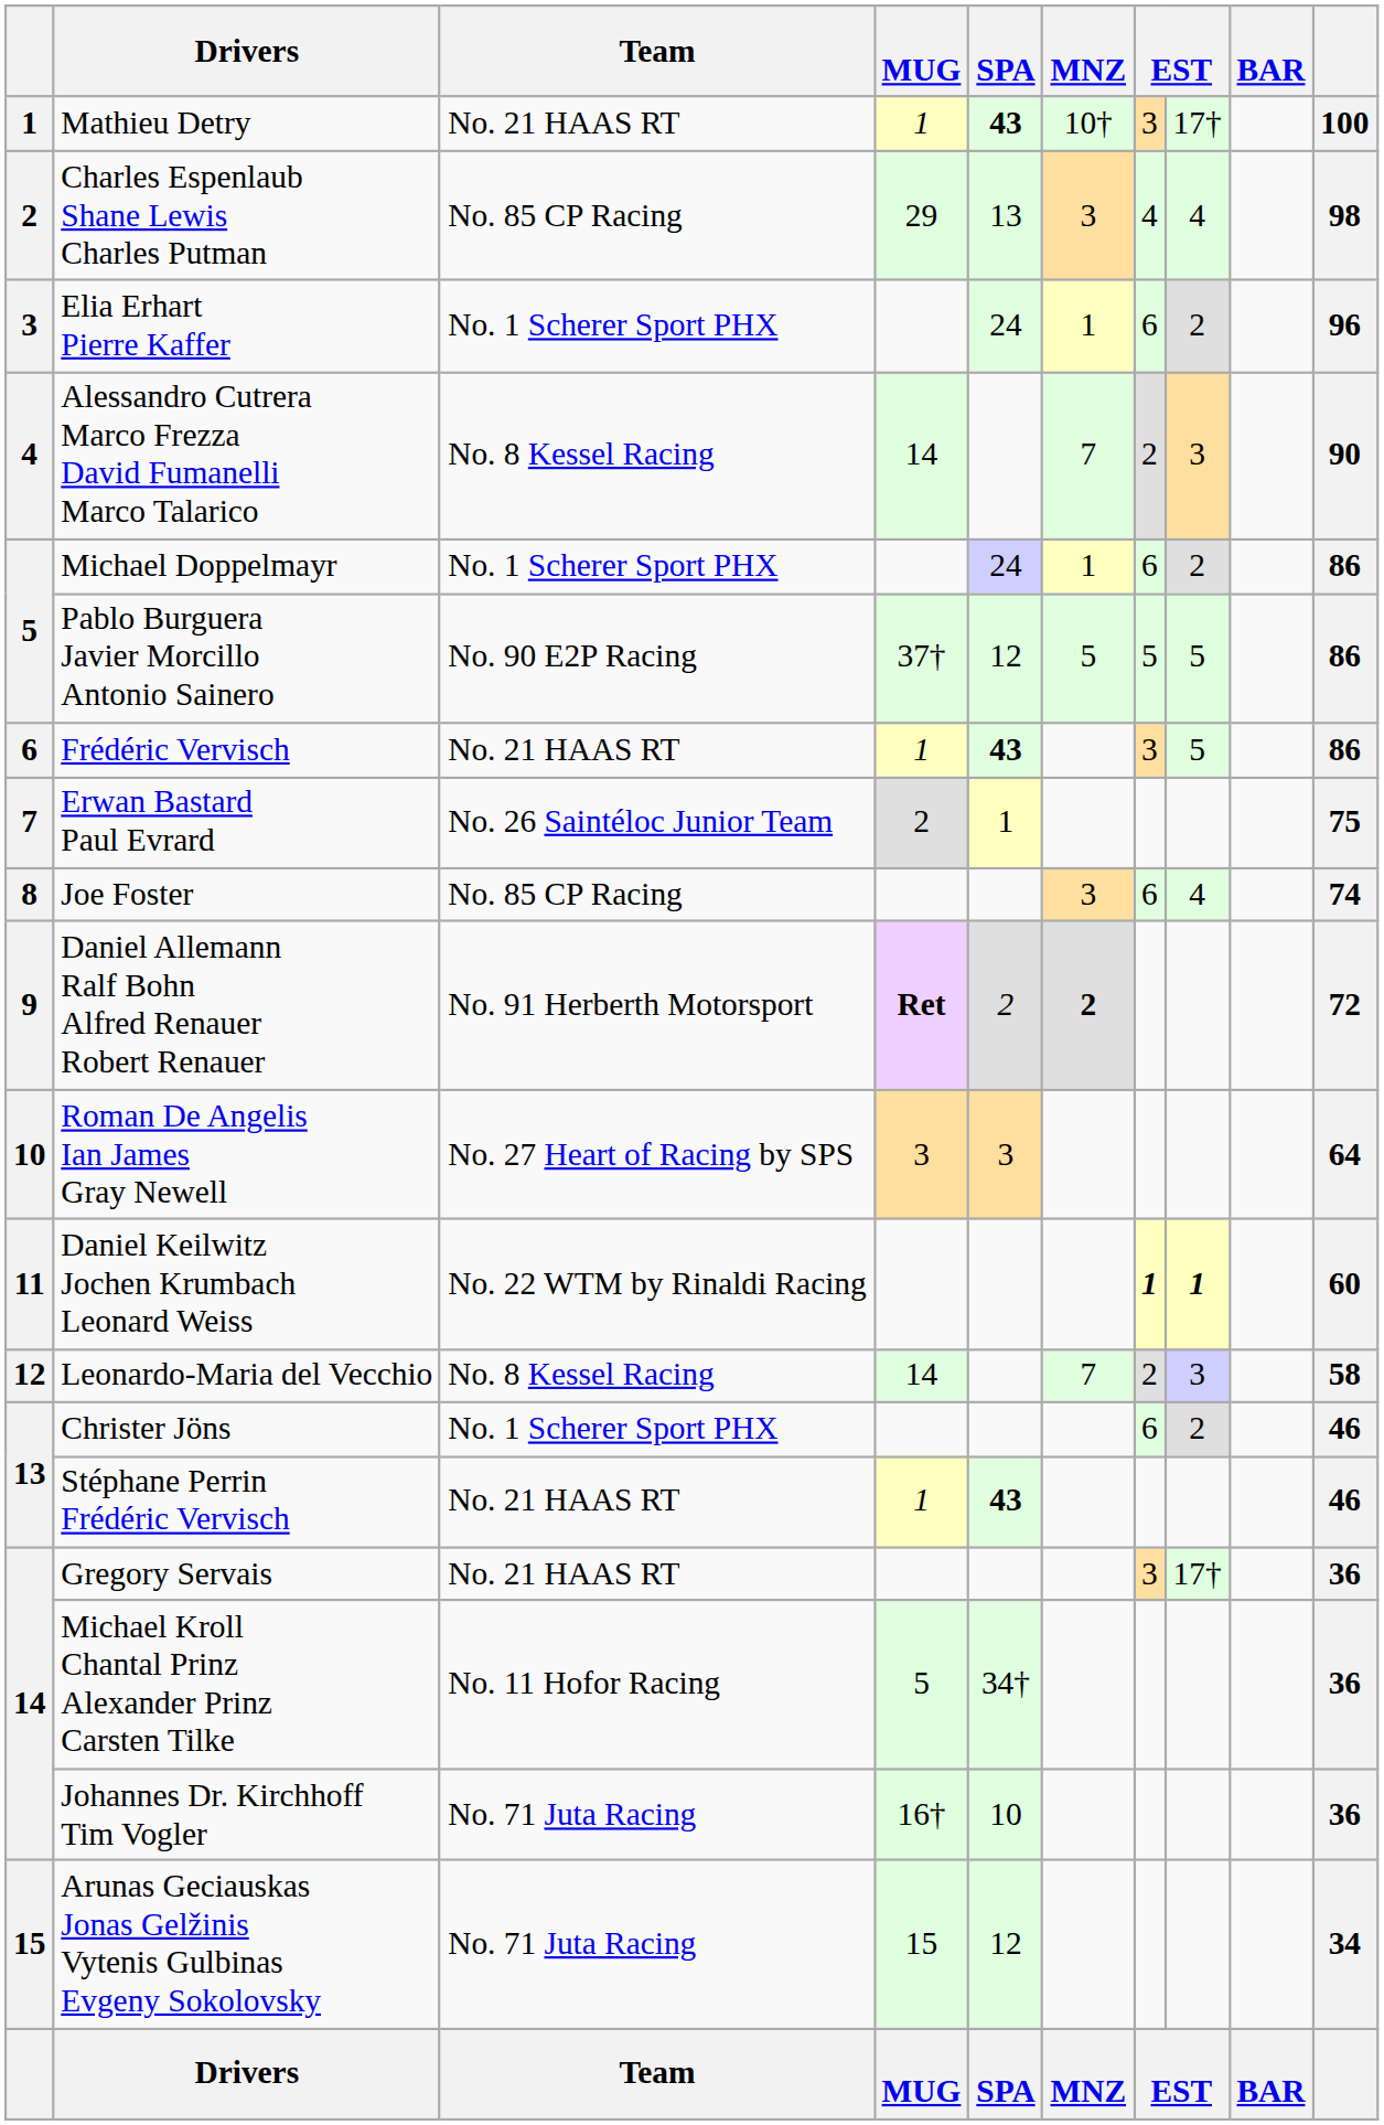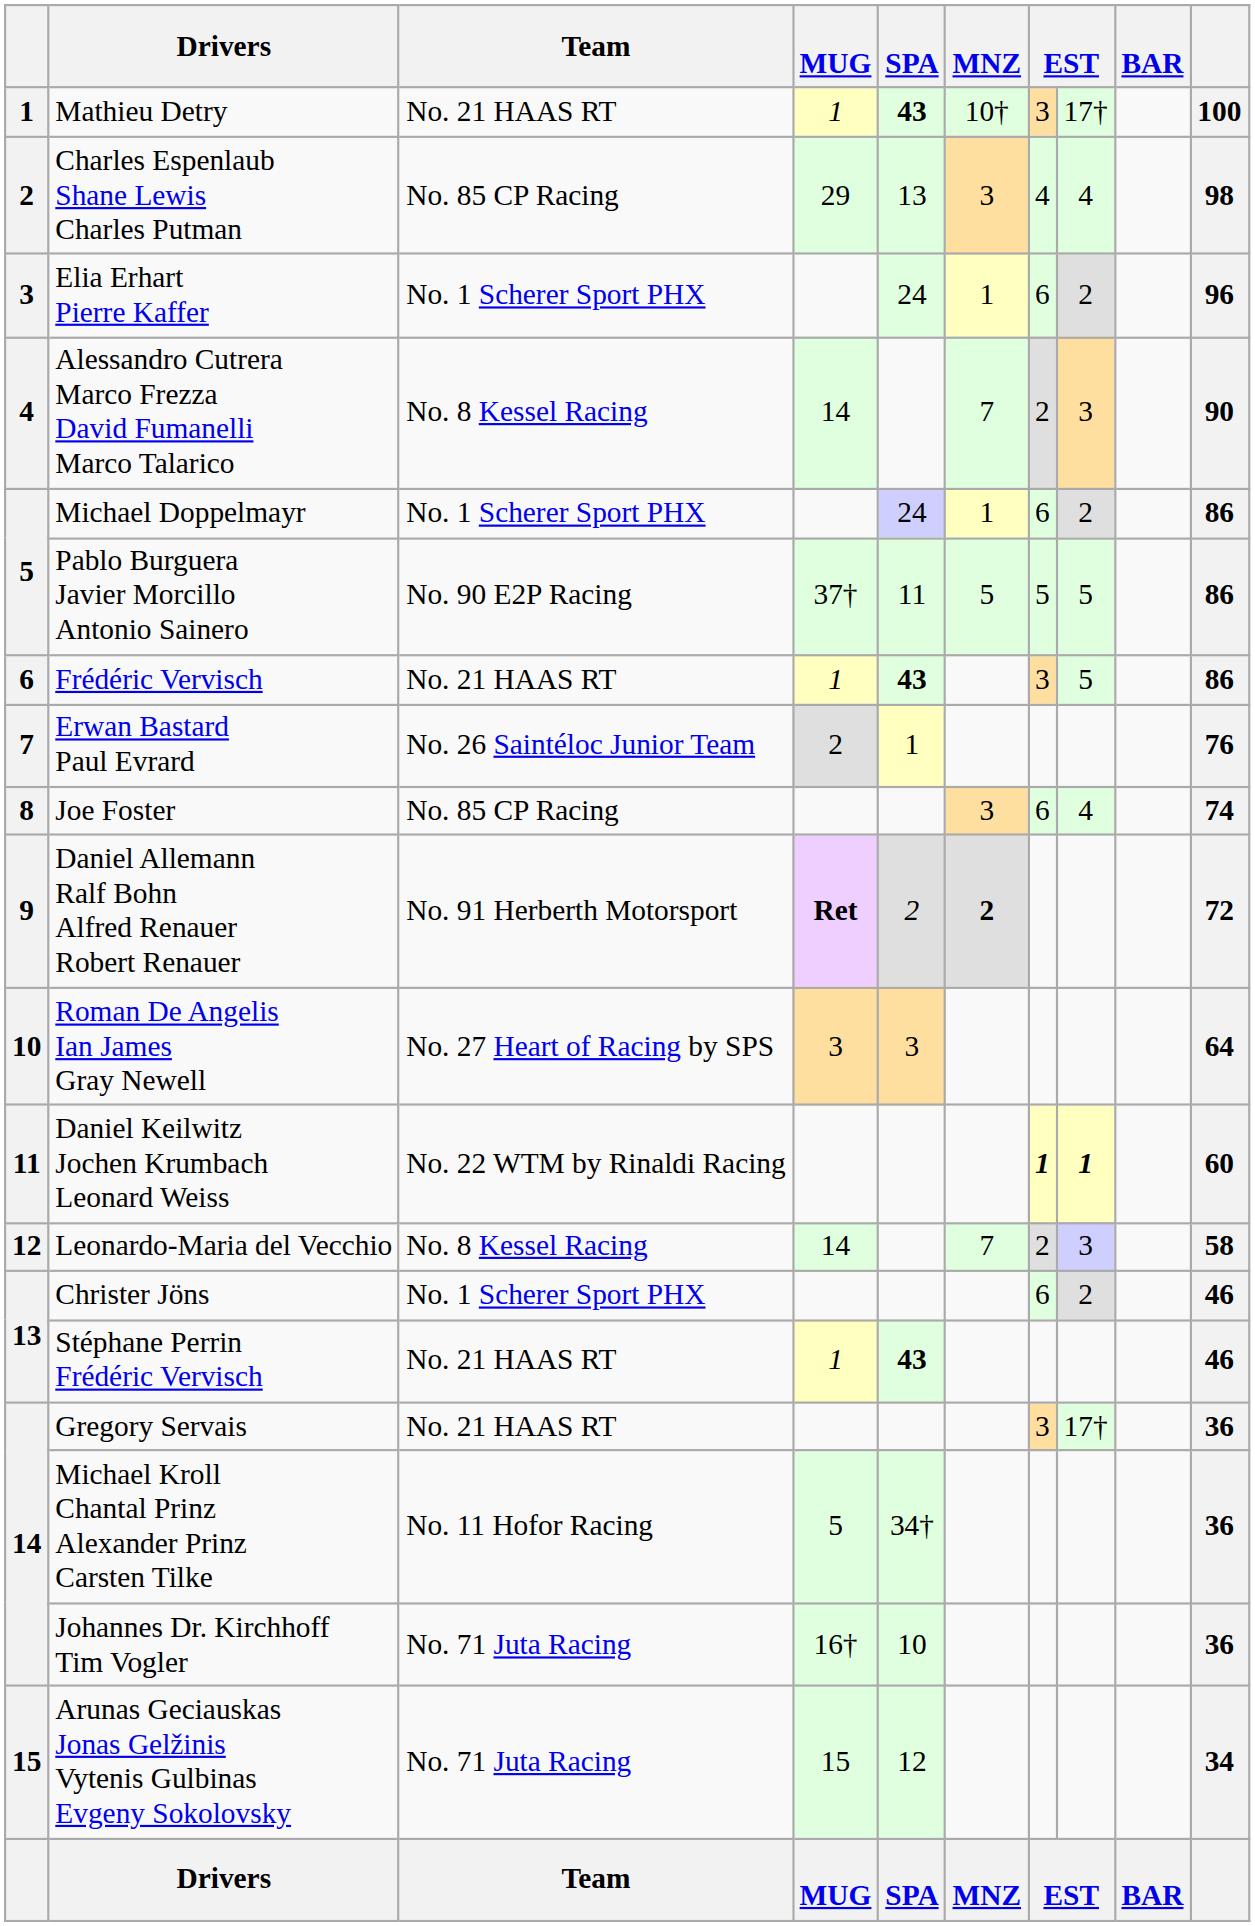Pablo Burguera Javier Morcillo Antonio Sainero | SPA: 12 -> 11
Erwan Bastard Paul Evrard | column 10: 75 -> 76
